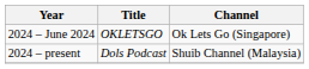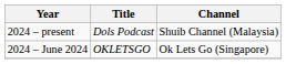rows swapped: 2024 – June 2024 <-> 2024 – present
